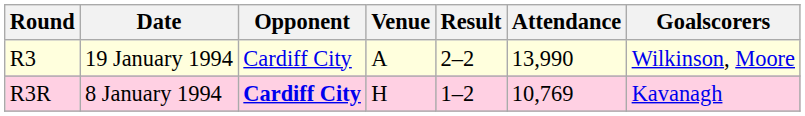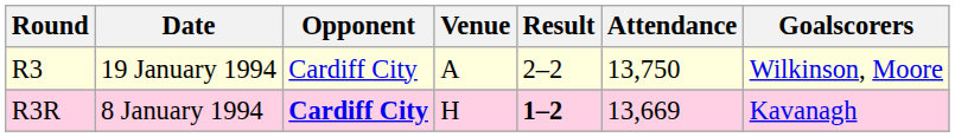R3 | Attendance: 13,990 -> 13,750
R3R | Result: normal -> bold
R3R | Attendance: 10,769 -> 13,669
